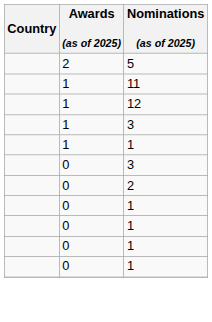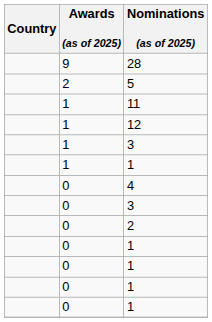+ row: 9 | 28
+ row: 0 | 4
